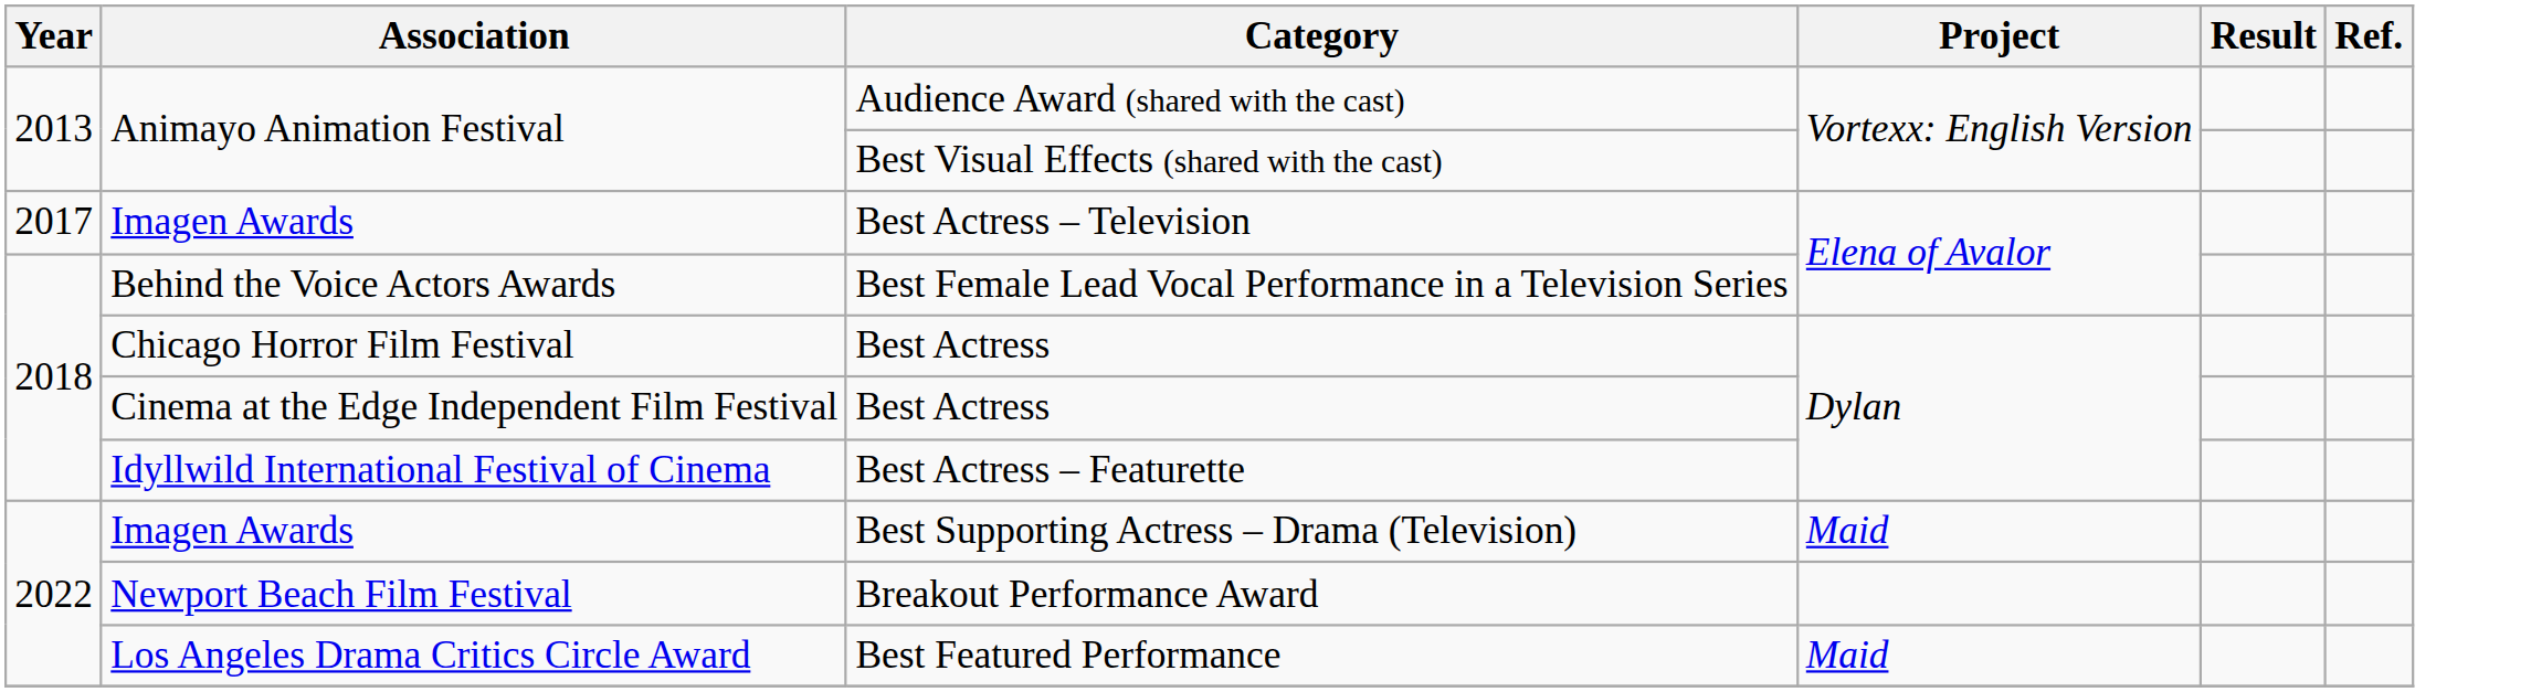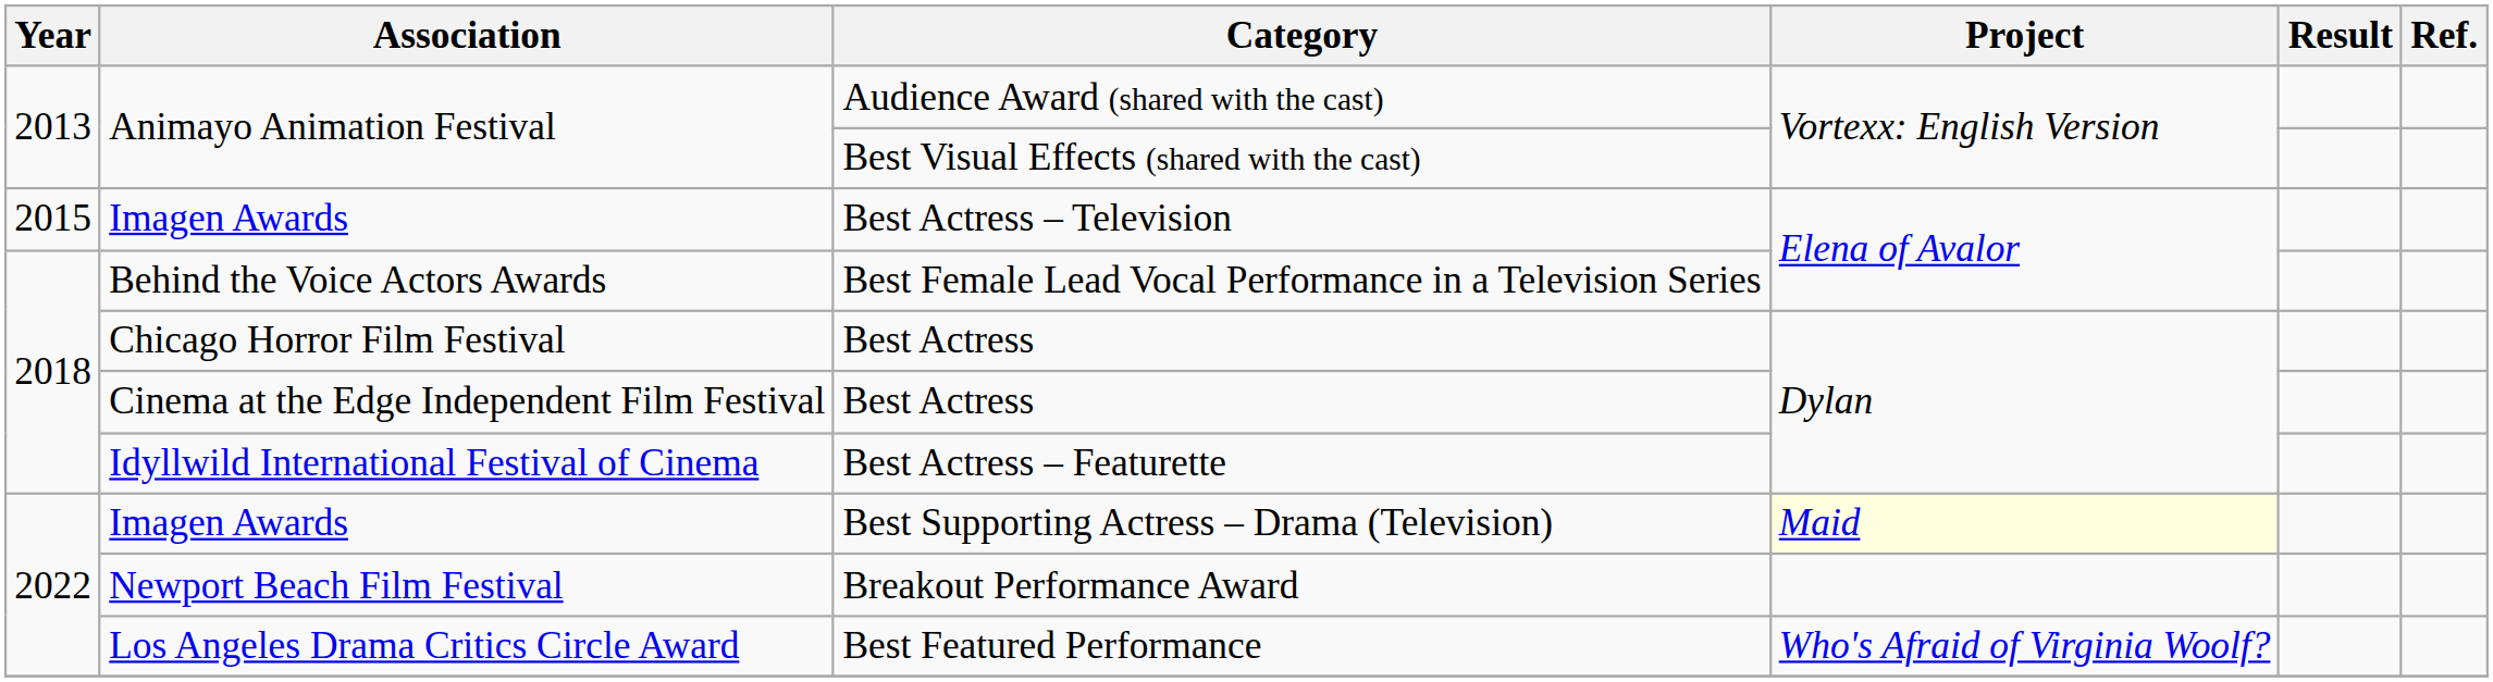Best Actress – Television | Year: 2017 -> 2015
Best Supporting Actress – Drama (Television) | Project: no background -> lightyellow background
Best Featured Performance | Project: Maid -> Who's Afraid of Virginia Woolf?
